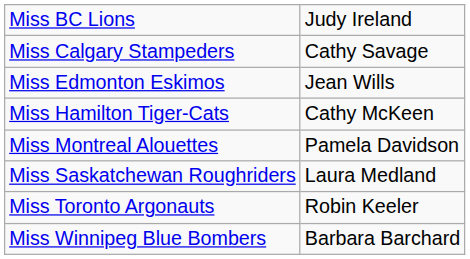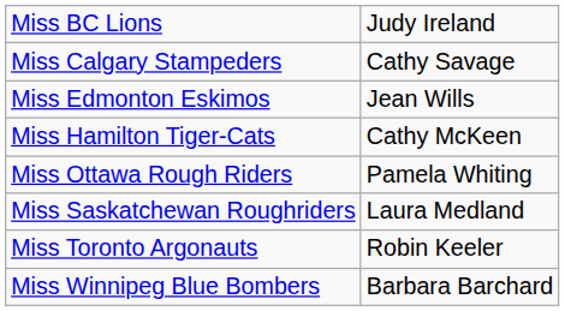- row: Miss Montreal Alouettes | Pamela Davidson
+ row: Miss Ottawa Rough Riders | Pamela Whiting
